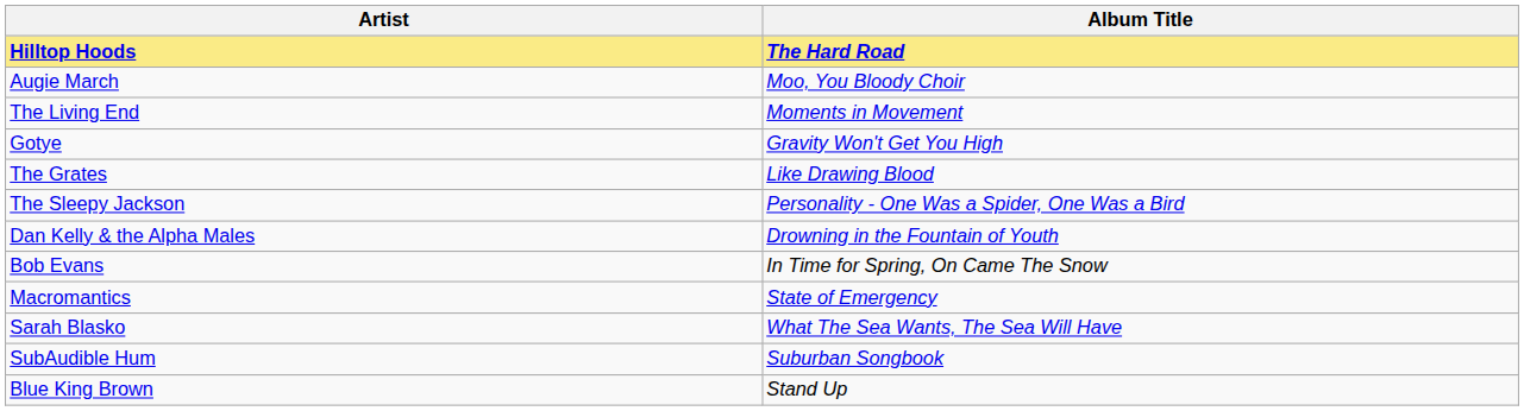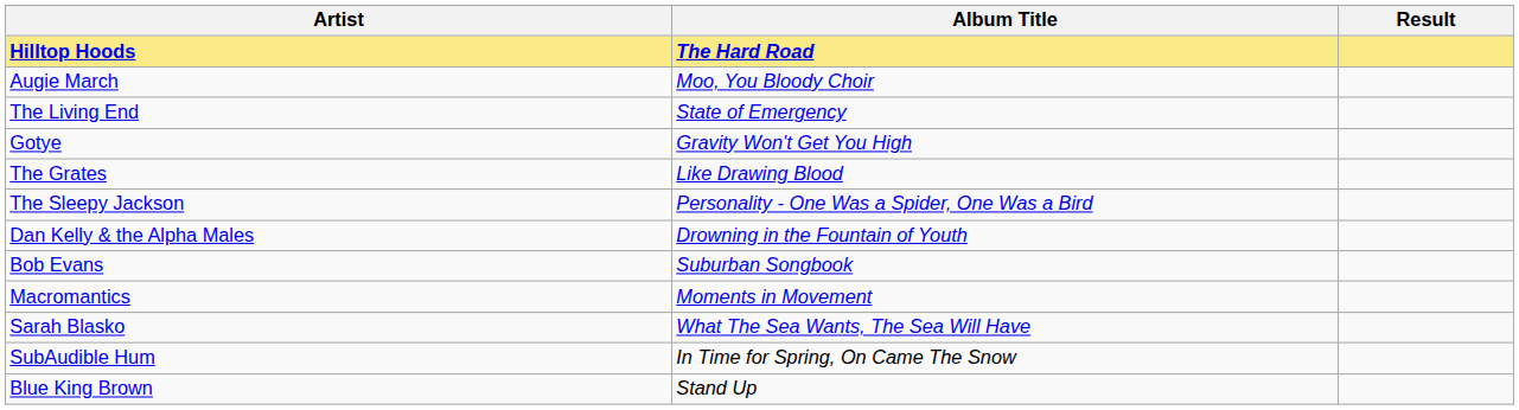+ column: Result
The Living End | Album Title: Moments in Movement -> State of Emergency
Bob Evans | Album Title: In Time for Spring, On Came The Snow -> Suburban Songbook
Macromantics | Album Title: State of Emergency -> Moments in Movement
SubAudible Hum | Album Title: Suburban Songbook -> In Time for Spring, On Came The Snow
